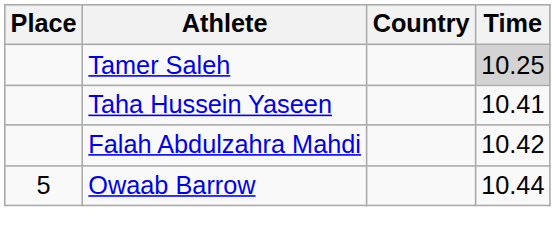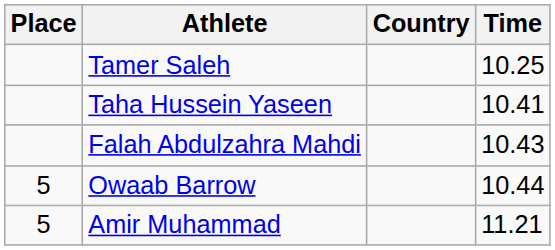Tamer Saleh | Time: lightgrey background -> no background
Falah Abdulzahra Mahdi | Time: 10.42 -> 10.43
+ row: 5 | Amir Muhammad | 11.21
